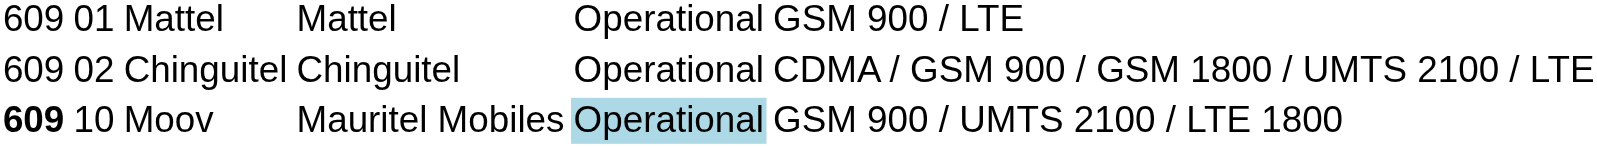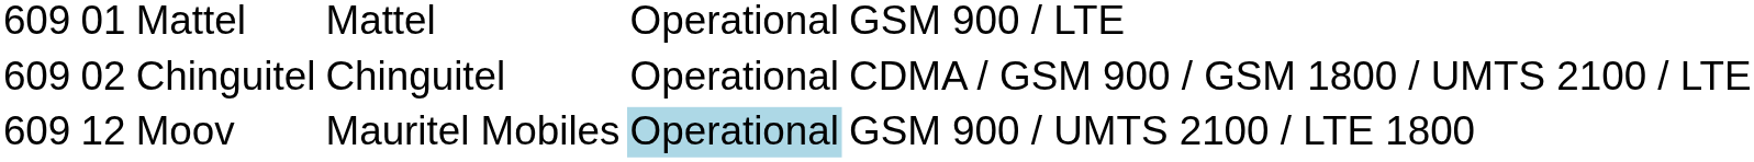Moov | column 1: bold -> normal
Moov | column 2: 10 -> 12
